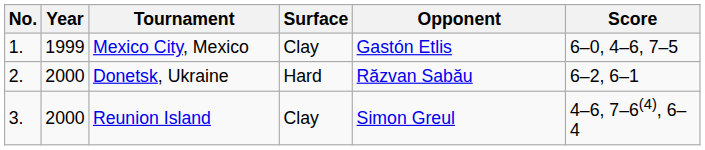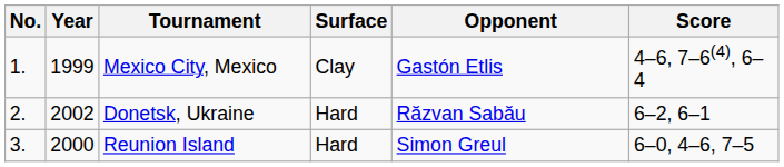Mexico City, Mexico | Score: 6–0, 4–6, 7–5 -> 4–6, 7–6(4), 6–4
Donetsk, Ukraine | Year: 2000 -> 2002
Reunion Island | Surface: Clay -> Hard
Reunion Island | Score: 4–6, 7–6(4), 6–4 -> 6–0, 4–6, 7–5
